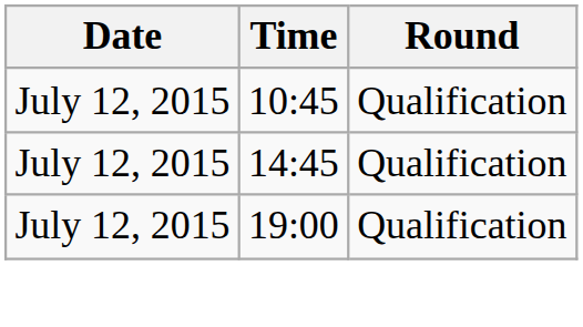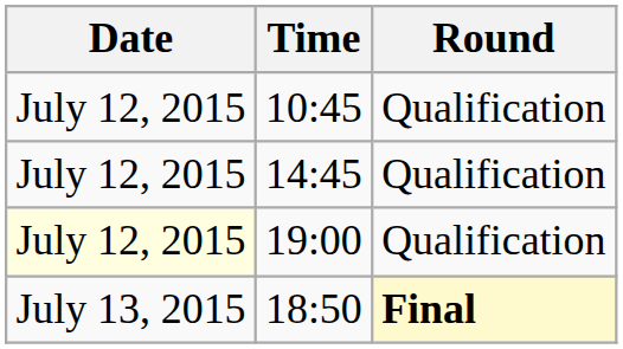19:00 | Date: no background -> lightyellow background
+ row: July 13, 2015 | 18:50 | Final
